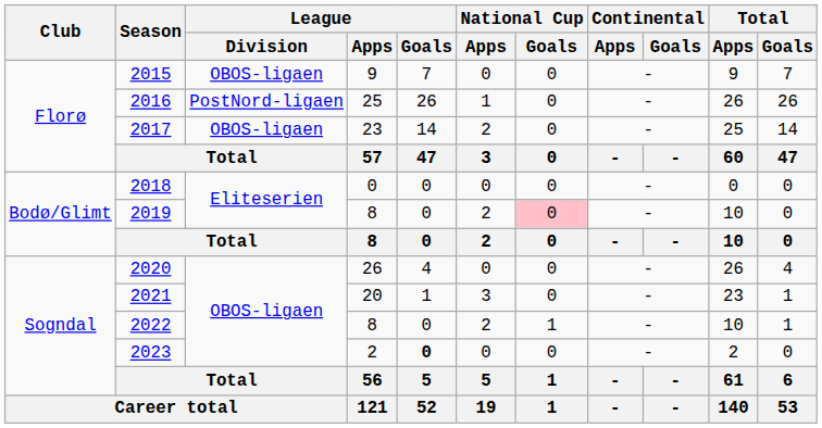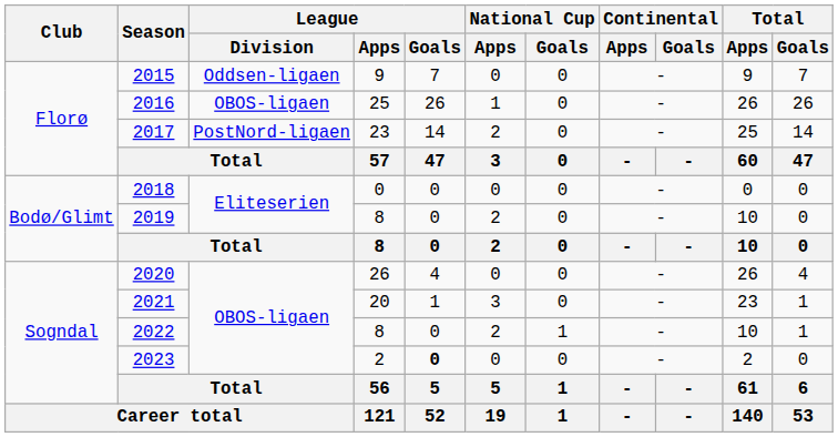2015 | League / Division: OBOS-ligaen -> Oddsen-ligaen
2016 | League / Division: PostNord-ligaen -> OBOS-ligaen
2017 | League / Division: OBOS-ligaen -> PostNord-ligaen
2019 | National Cup / Goals: pink background -> no background
